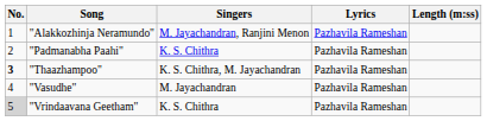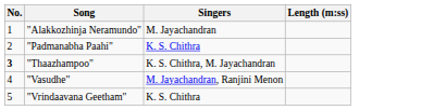- column: Lyrics | Pazhavila Rameshan | Pazhavila Rameshan | Pazhavila Rameshan | Pazhavila Rameshan | Pazhavila Rameshan
"Alakkozhinja Neramundo" | Singers: M. Jayachandran, Ranjini Menon -> M. Jayachandran
"Vasudhe" | Singers: M. Jayachandran -> M. Jayachandran, Ranjini Menon
"Vrindaavana Geetham" | No.: lightgrey background -> no background
